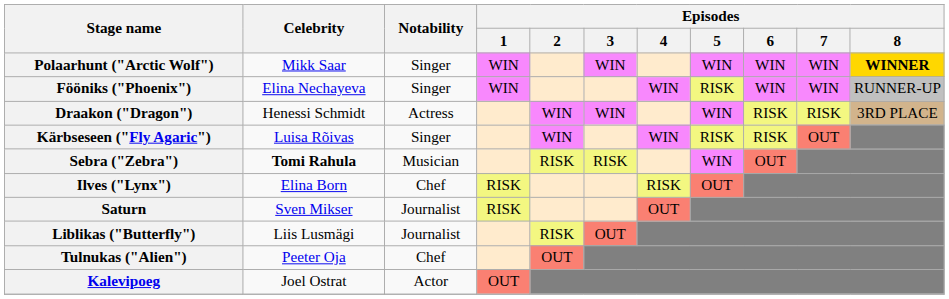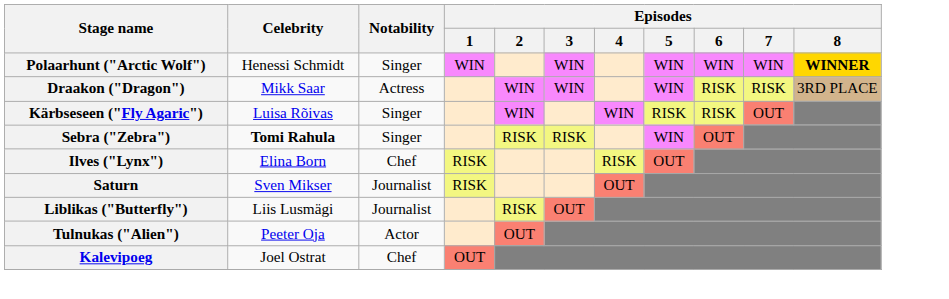Polaarhunt ("Arctic Wolf") | Celebrity: Mikk Saar -> Henessi Schmidt
- row: Fööniks ("Phoenix") | Elina Nechayeva | Singer | WIN | WIN | RISK | WIN | WIN | RUNNER-UP
Draakon ("Dragon") | Celebrity: Henessi Schmidt -> Mikk Saar
Sebra ("Zebra") | Notability: Musician -> Singer
Tulnukas ("Alien") | Notability: Chef -> Actor
Kalevipoeg | Notability: Actor -> Chef
